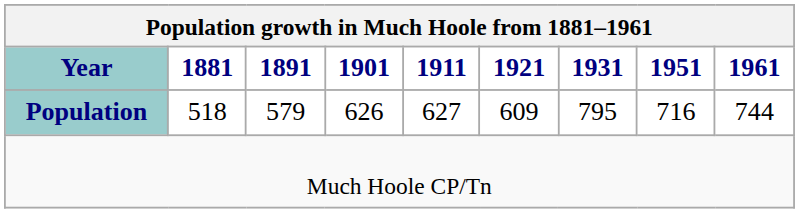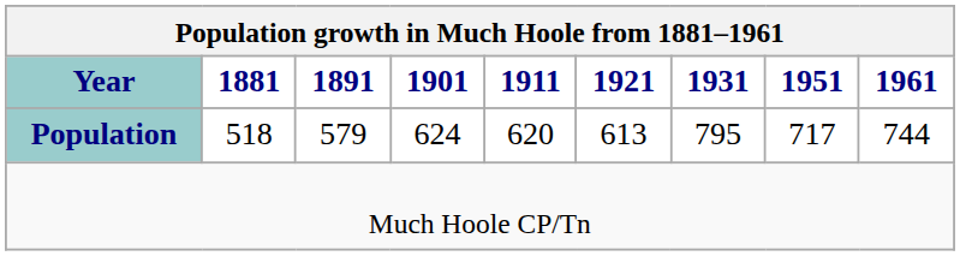Population | 1901: 626 -> 624
Population | 1911: 627 -> 620
Population | 1921: 609 -> 613
Population | 1951: 716 -> 717
